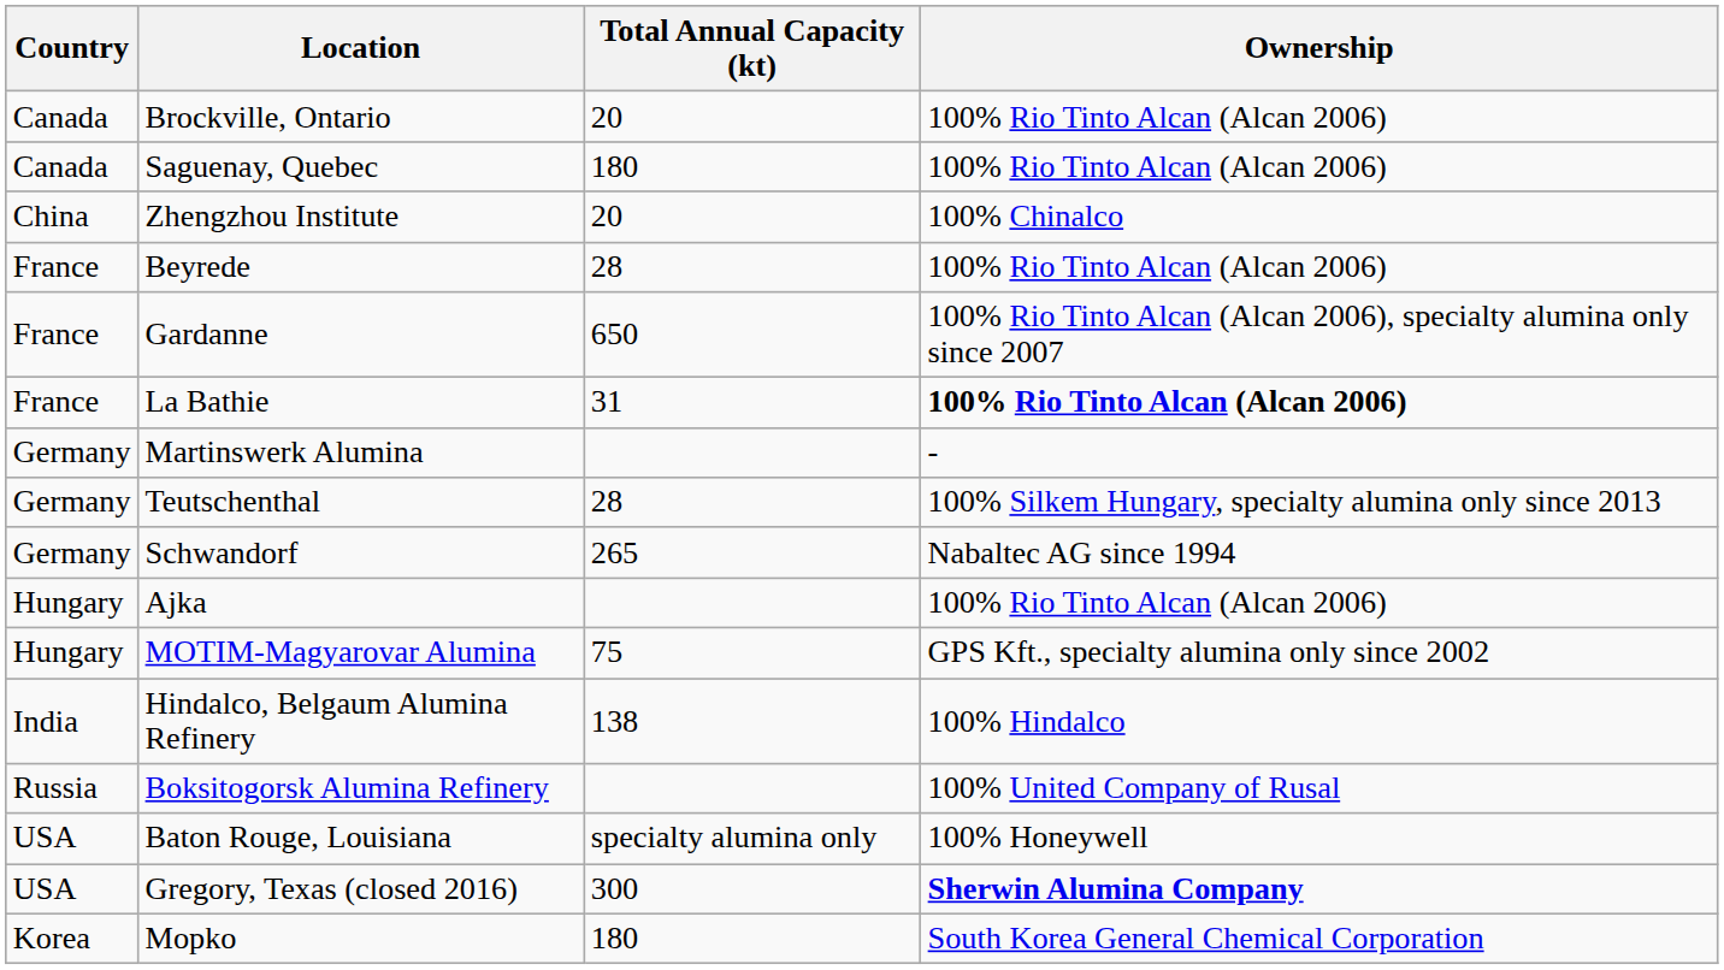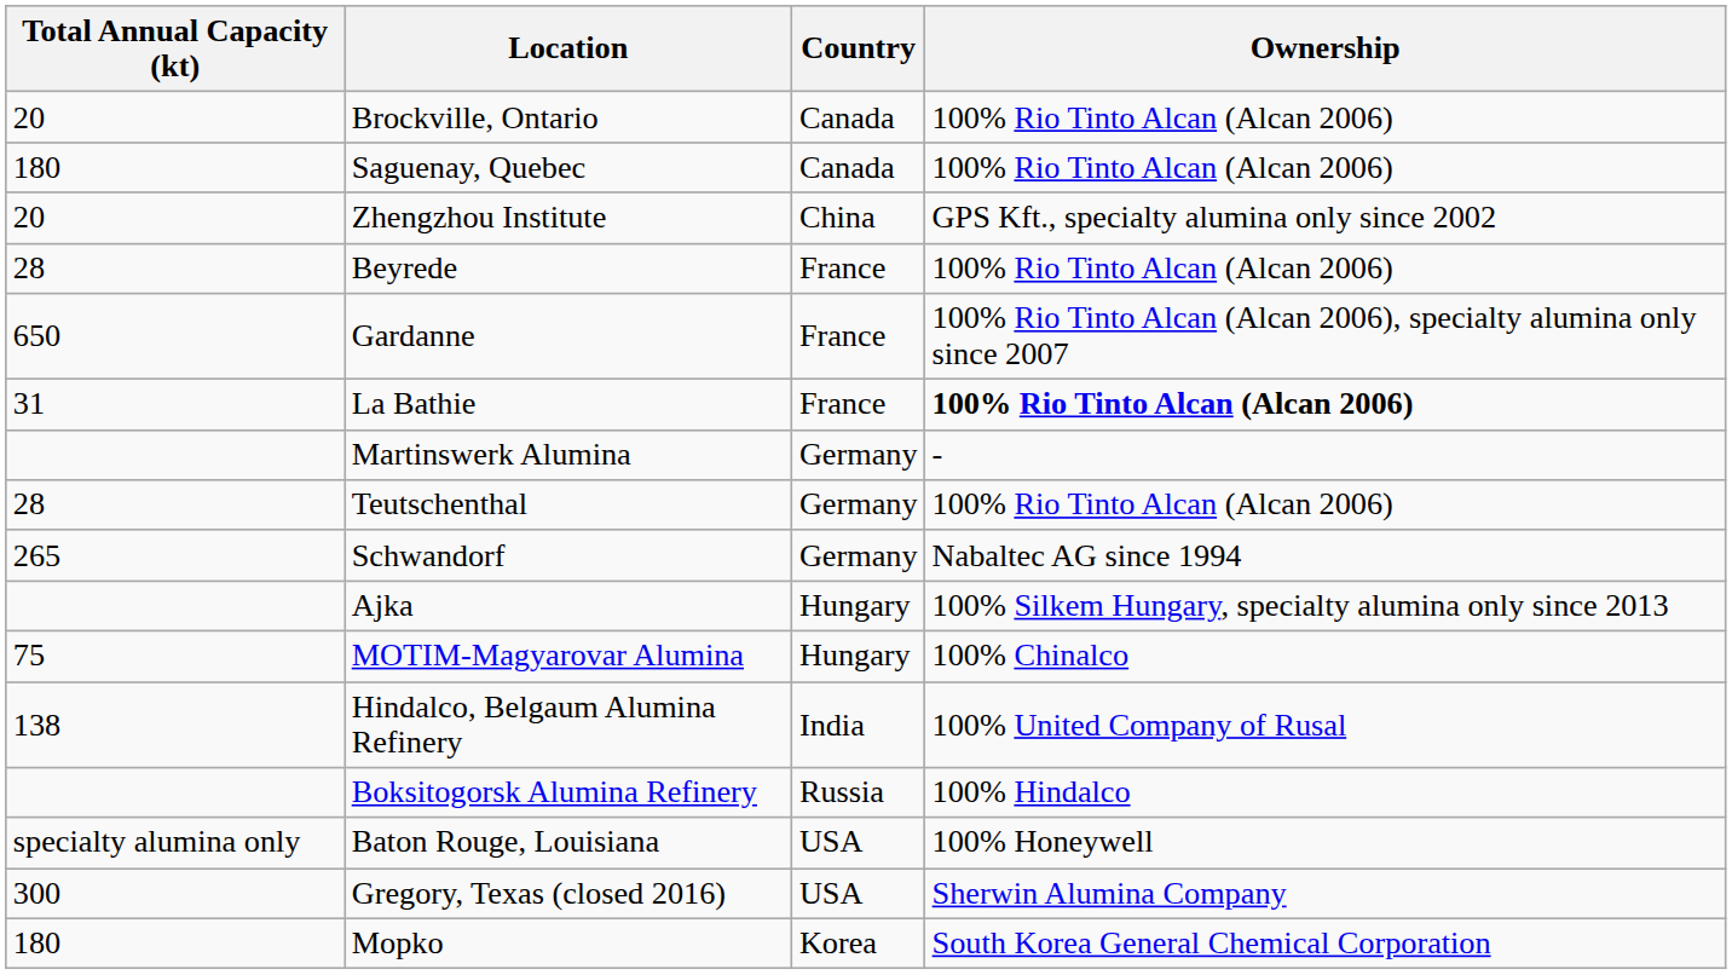columns swapped: Country <-> Total Annual Capacity (kt)
Zhengzhou Institute | Ownership: 100% Chinalco -> GPS Kft., specialty alumina only since 2002
Teutschenthal | Ownership: 100% Silkem Hungary, specialty alumina only since 2013 -> 100% Rio Tinto Alcan (Alcan 2006)
Ajka | Ownership: 100% Rio Tinto Alcan (Alcan 2006) -> 100% Silkem Hungary, specialty alumina only since 2013
MOTIM-Magyarovar Alumina | Ownership: GPS Kft., specialty alumina only since 2002 -> 100% Chinalco
Hindalco, Belgaum Alumina Refinery | Ownership: 100% Hindalco -> 100% United Company of Rusal
Boksitogorsk Alumina Refinery | Ownership: 100% United Company of Rusal -> 100% Hindalco
Gregory, Texas (closed 2016) | Ownership: bold -> normal
